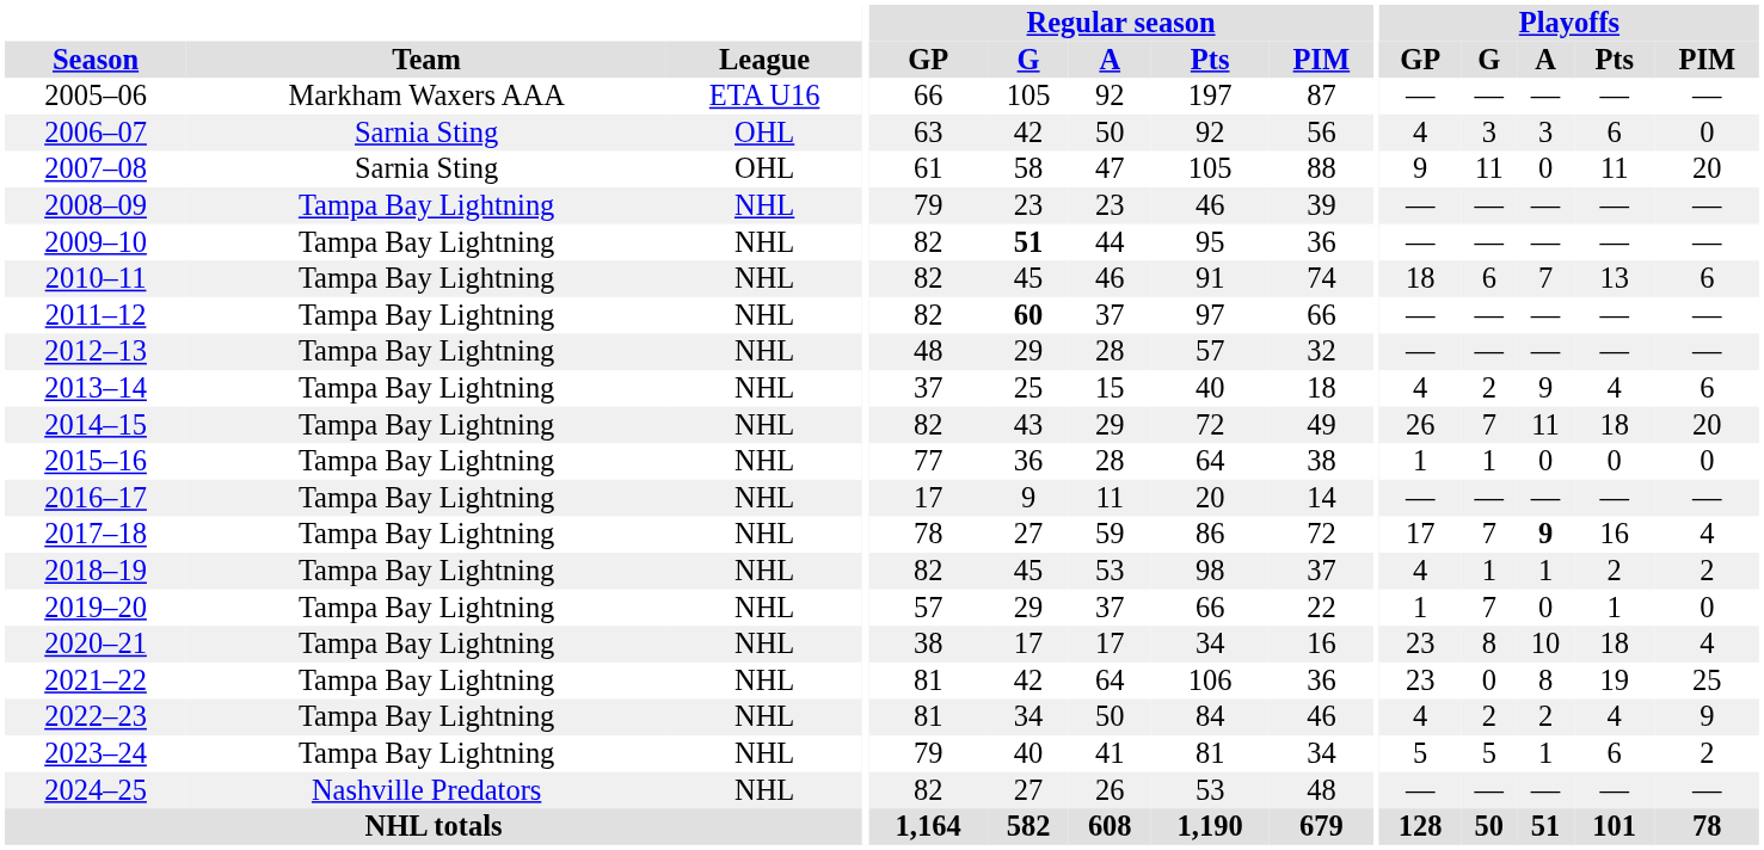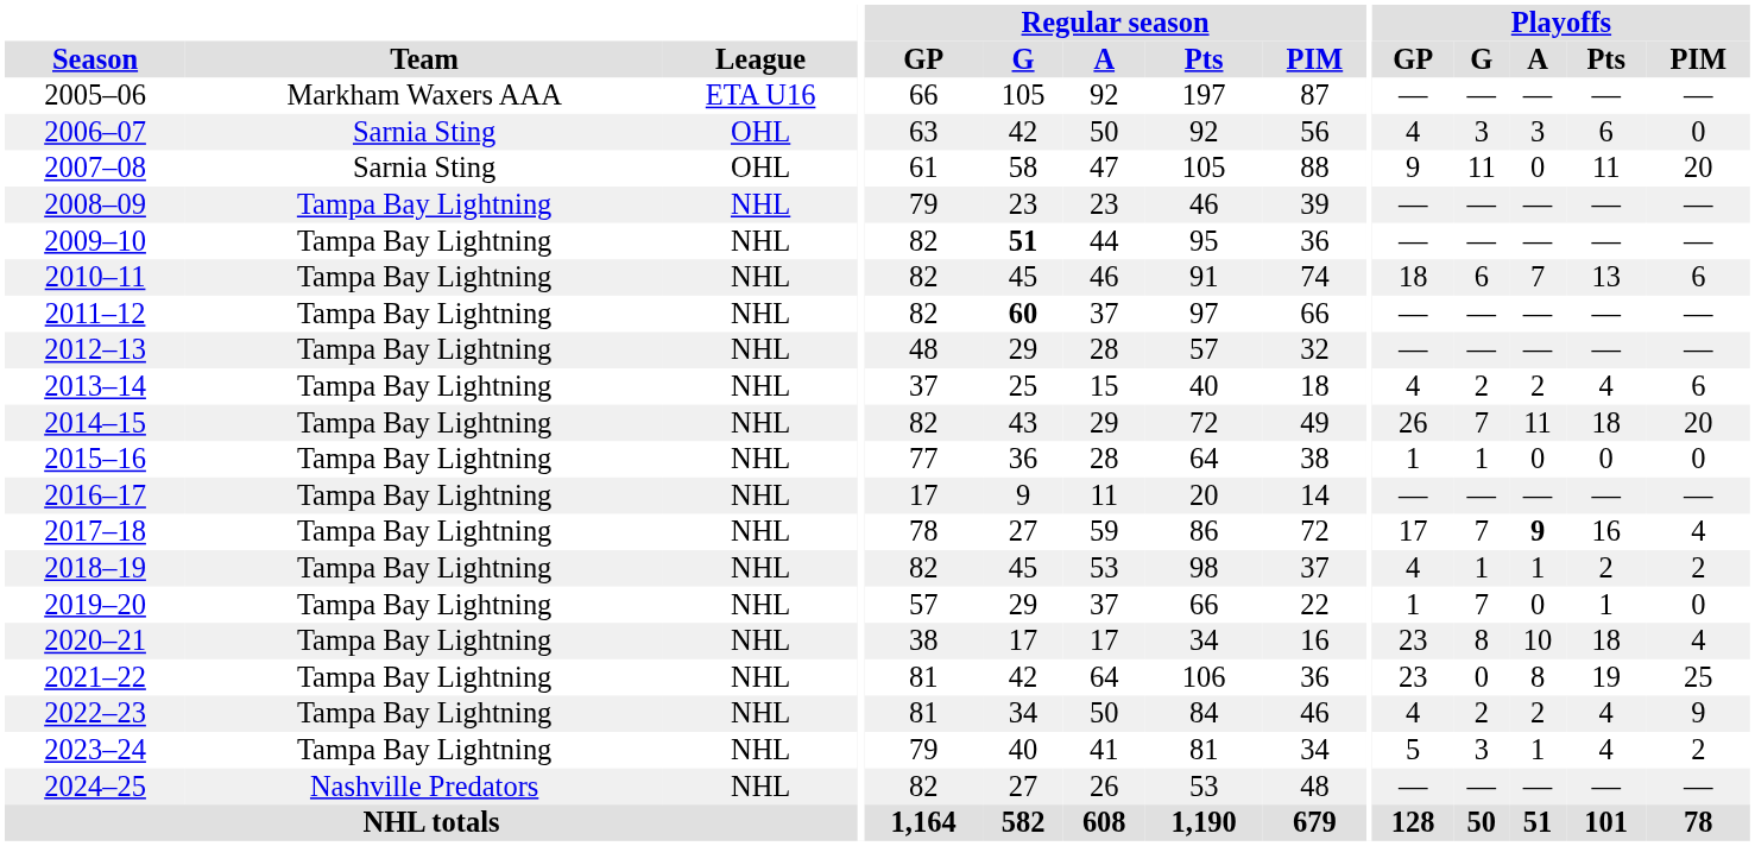2013–14 | Playoffs / A: 9 -> 2
2023–24 | Playoffs / G: 5 -> 3
2023–24 | Playoffs / Pts: 6 -> 4
